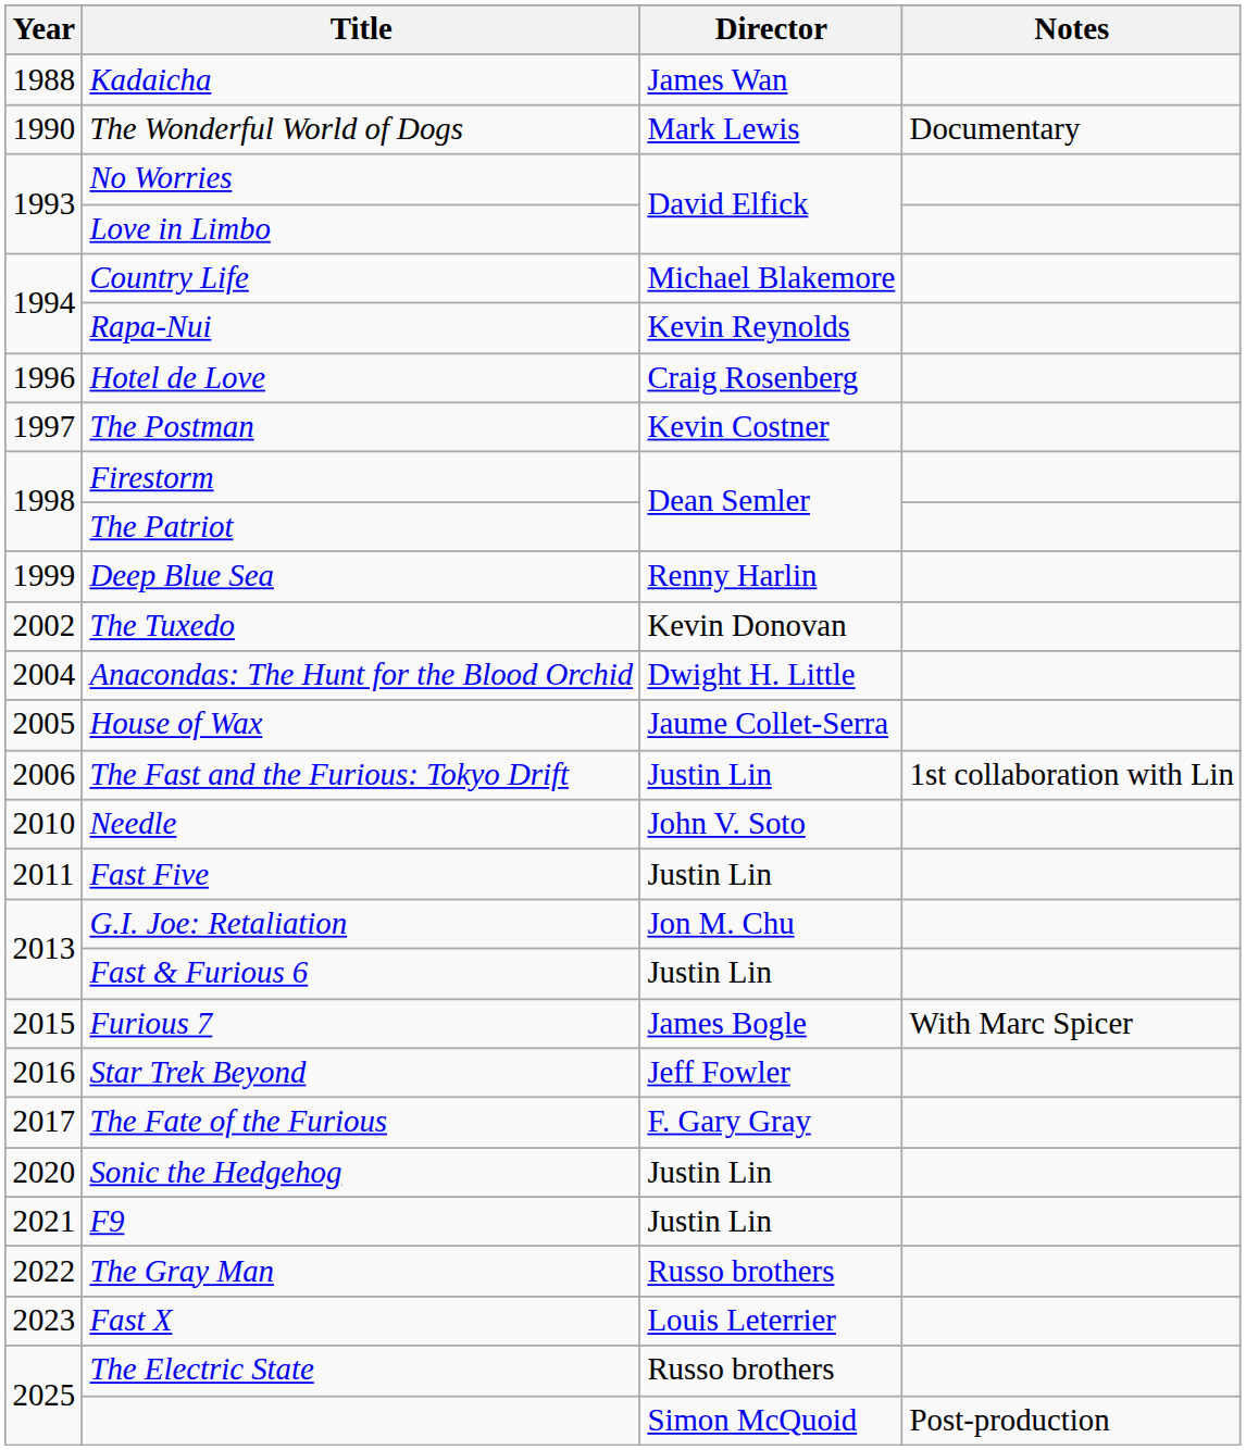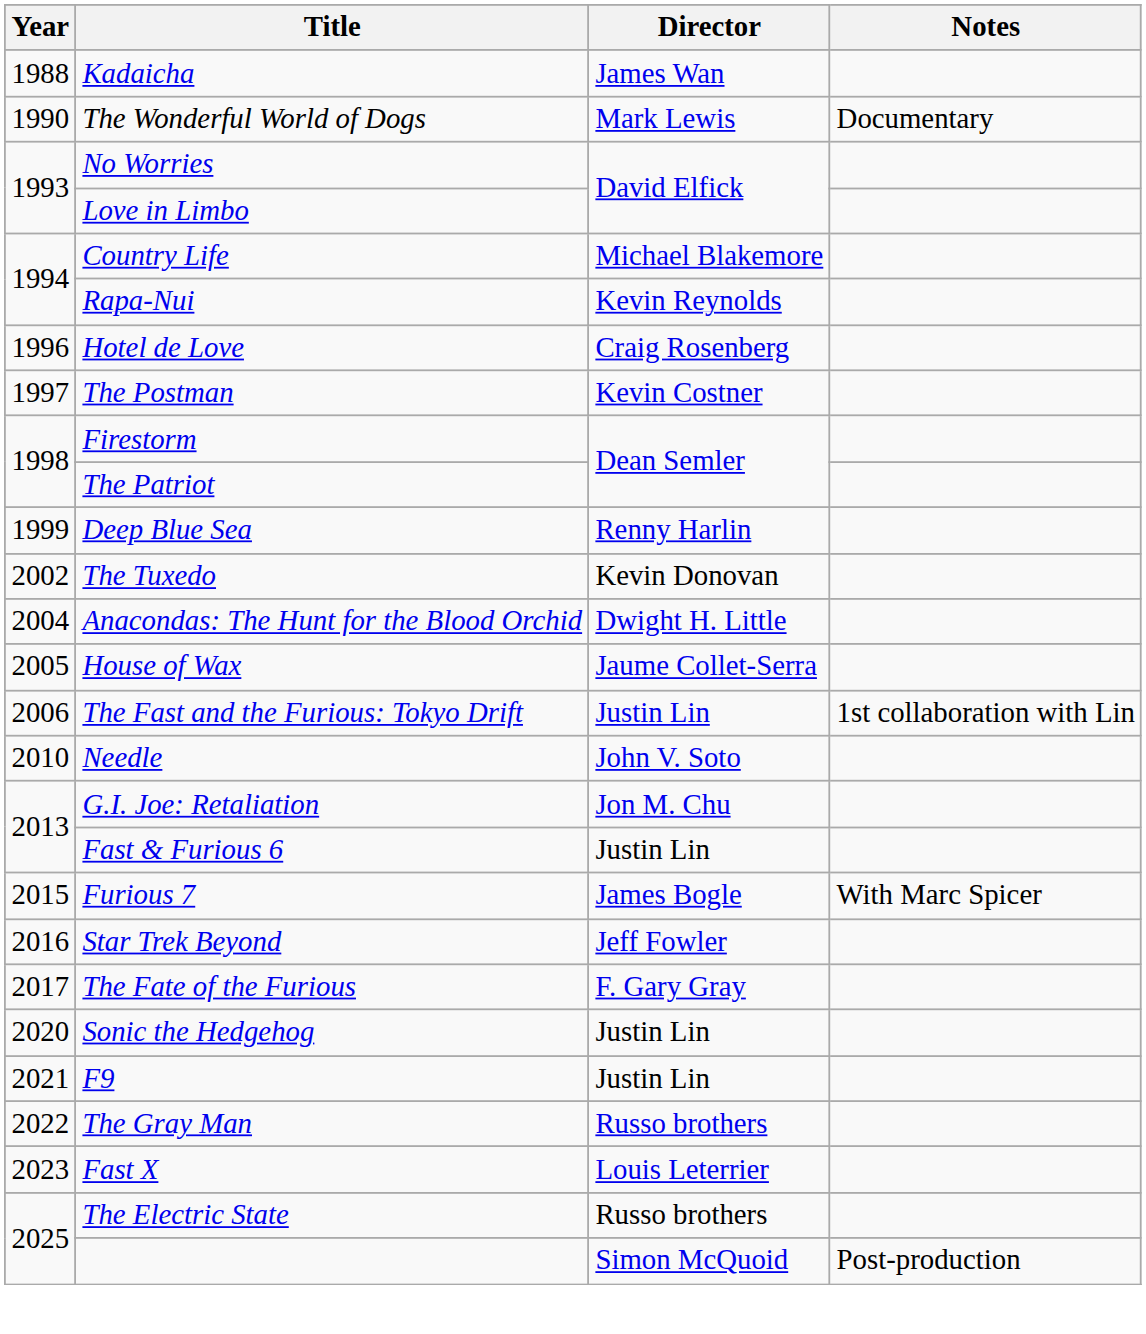- row: 2011 | Fast Five | Justin Lin
